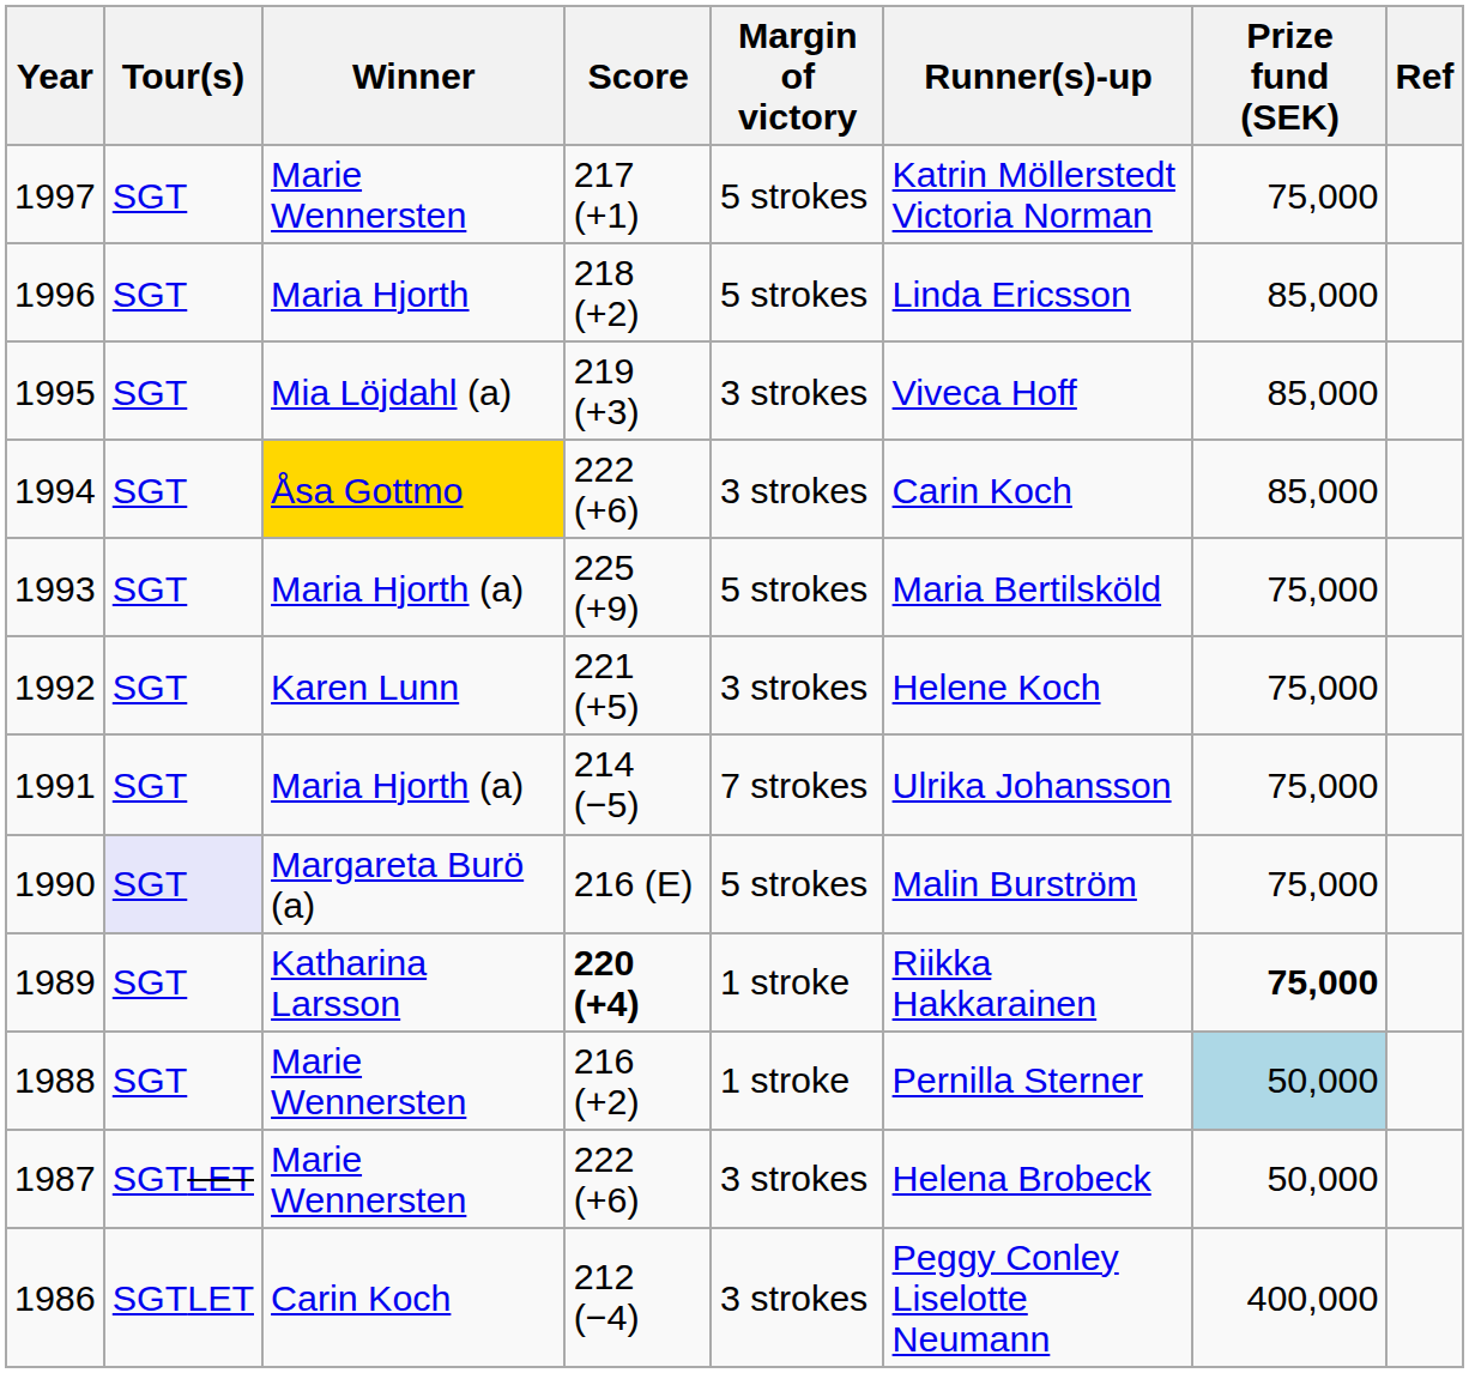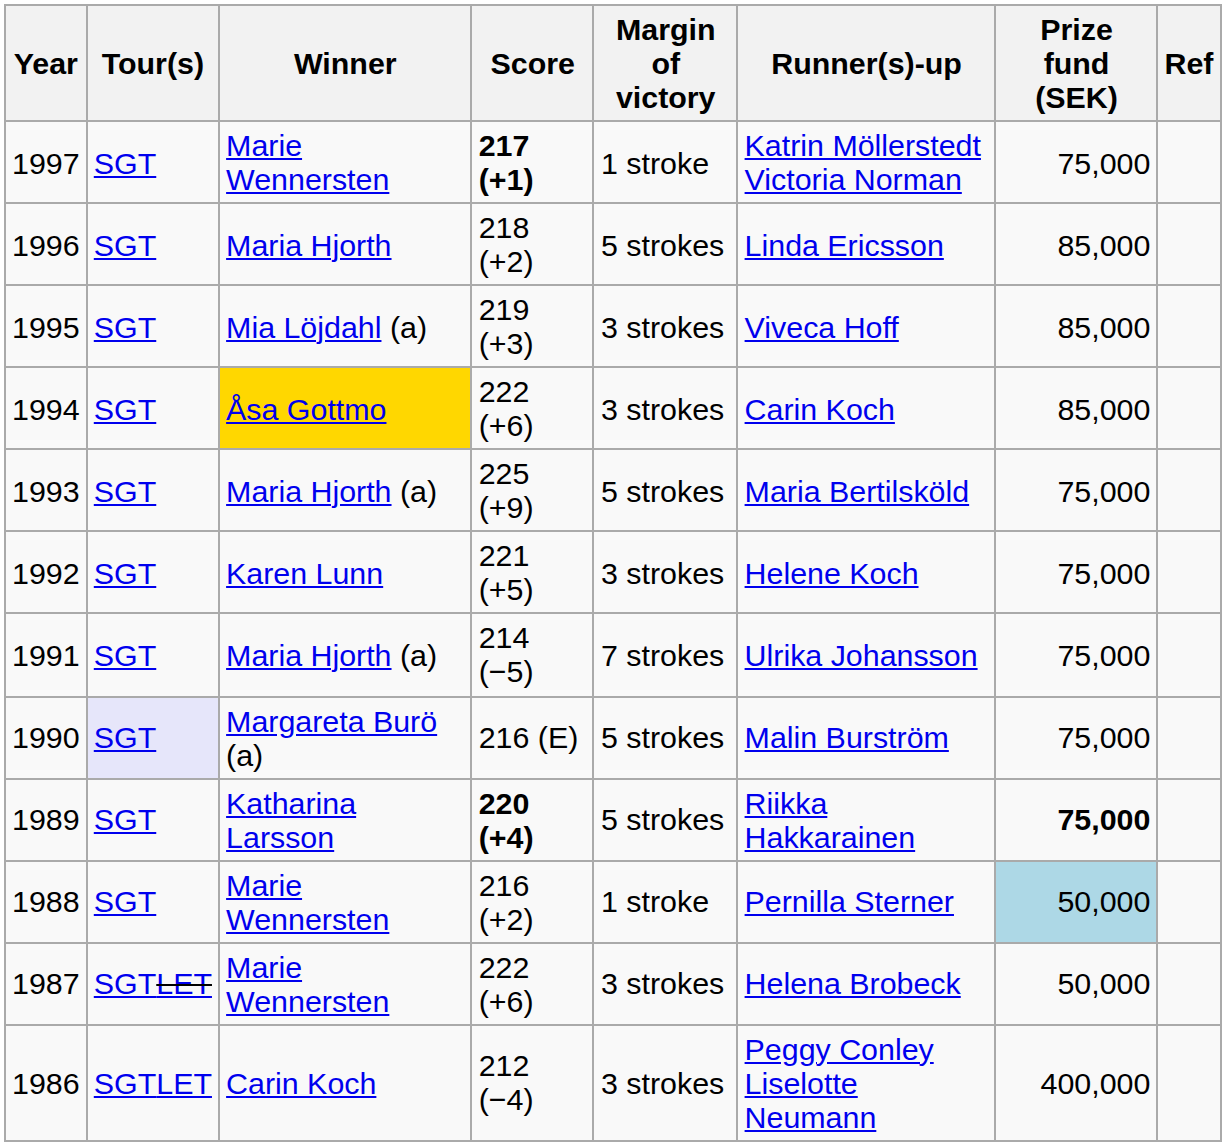1997 | Score: normal -> bold
1997 | Margin of victory: 5 strokes -> 1 stroke
1989 | Margin of victory: 1 stroke -> 5 strokes
